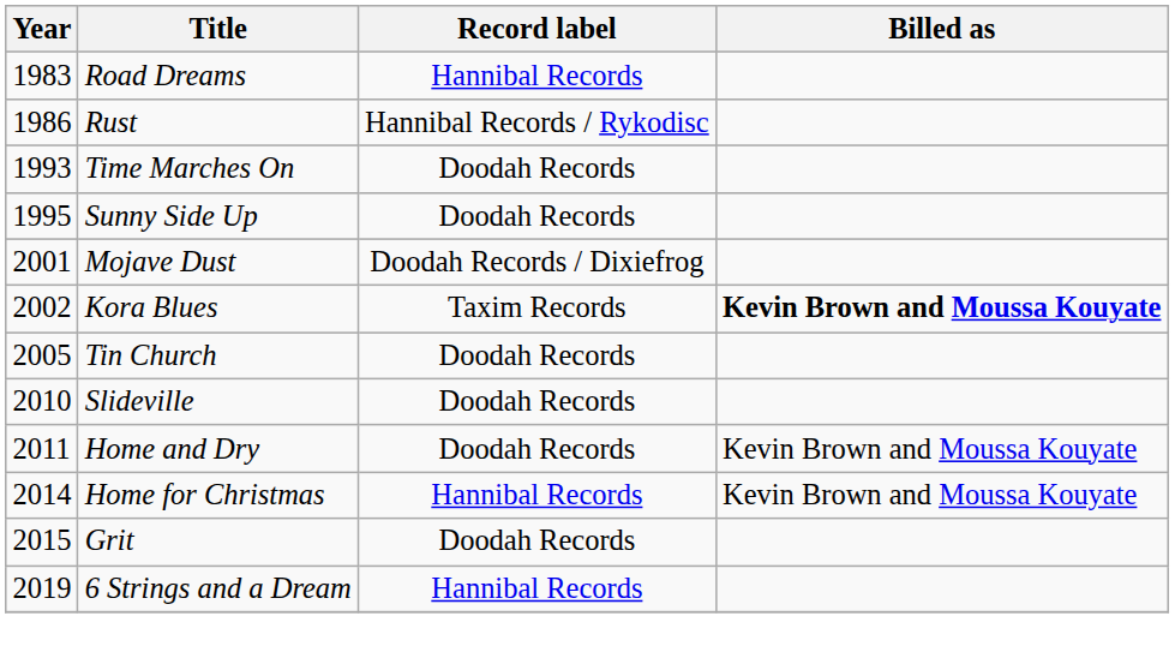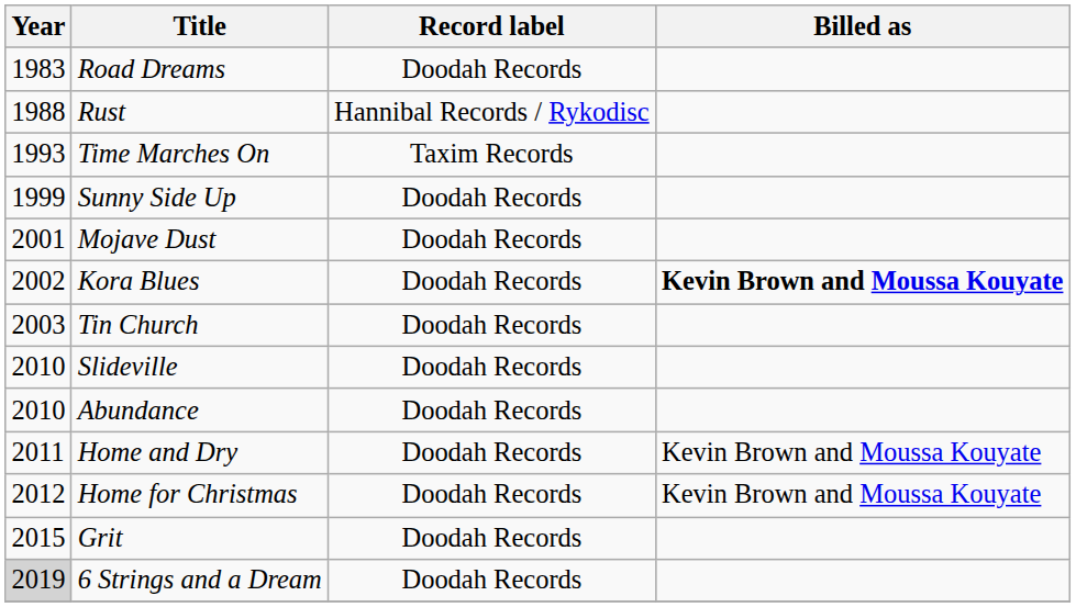Road Dreams | Record label: Hannibal Records -> Doodah Records
Rust | Year: 1986 -> 1988
Time Marches On | Record label: Doodah Records -> Taxim Records
Sunny Side Up | Year: 1995 -> 1999
Mojave Dust | Record label: Doodah Records / Dixiefrog -> Doodah Records
Kora Blues | Record label: Taxim Records -> Doodah Records
Tin Church | Year: 2005 -> 2003
+ row: 2010 | Abundance | Doodah Records
Home for Christmas | Year: 2014 -> 2012
Home for Christmas | Record label: Hannibal Records -> Doodah Records
6 Strings and a Dream | Year: no background -> lightgrey background
6 Strings and a Dream | Record label: Hannibal Records -> Doodah Records
